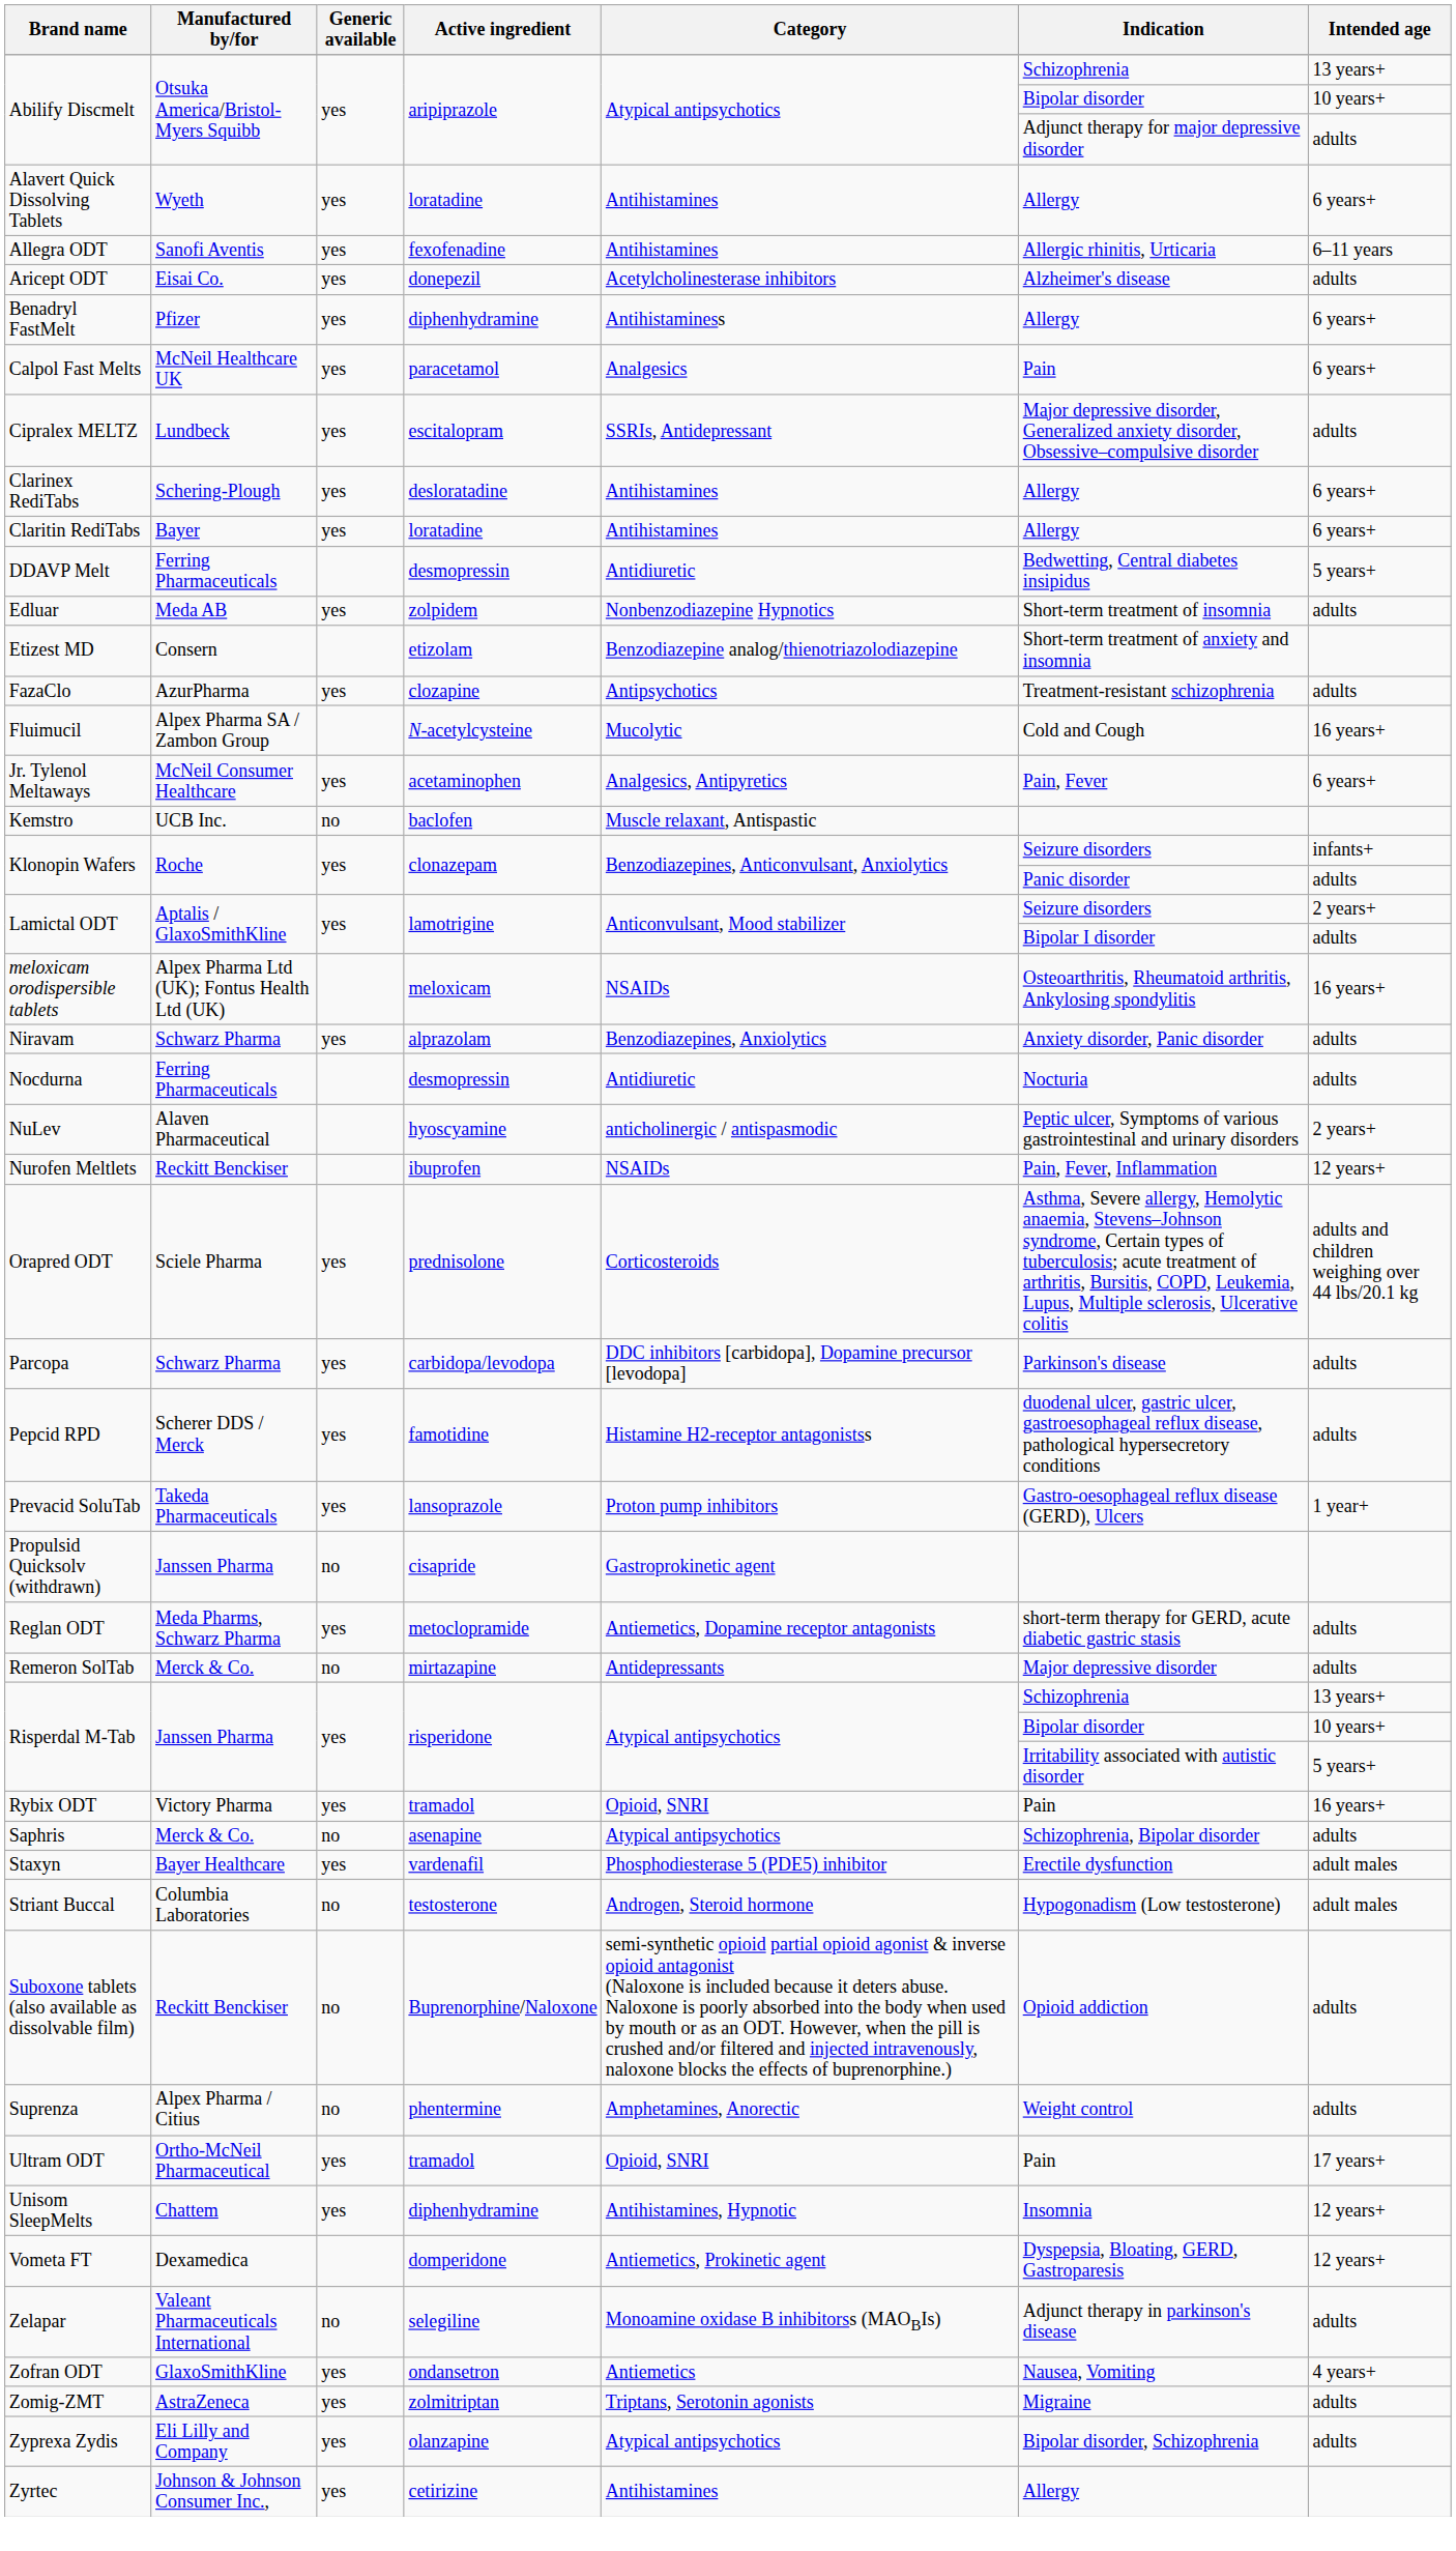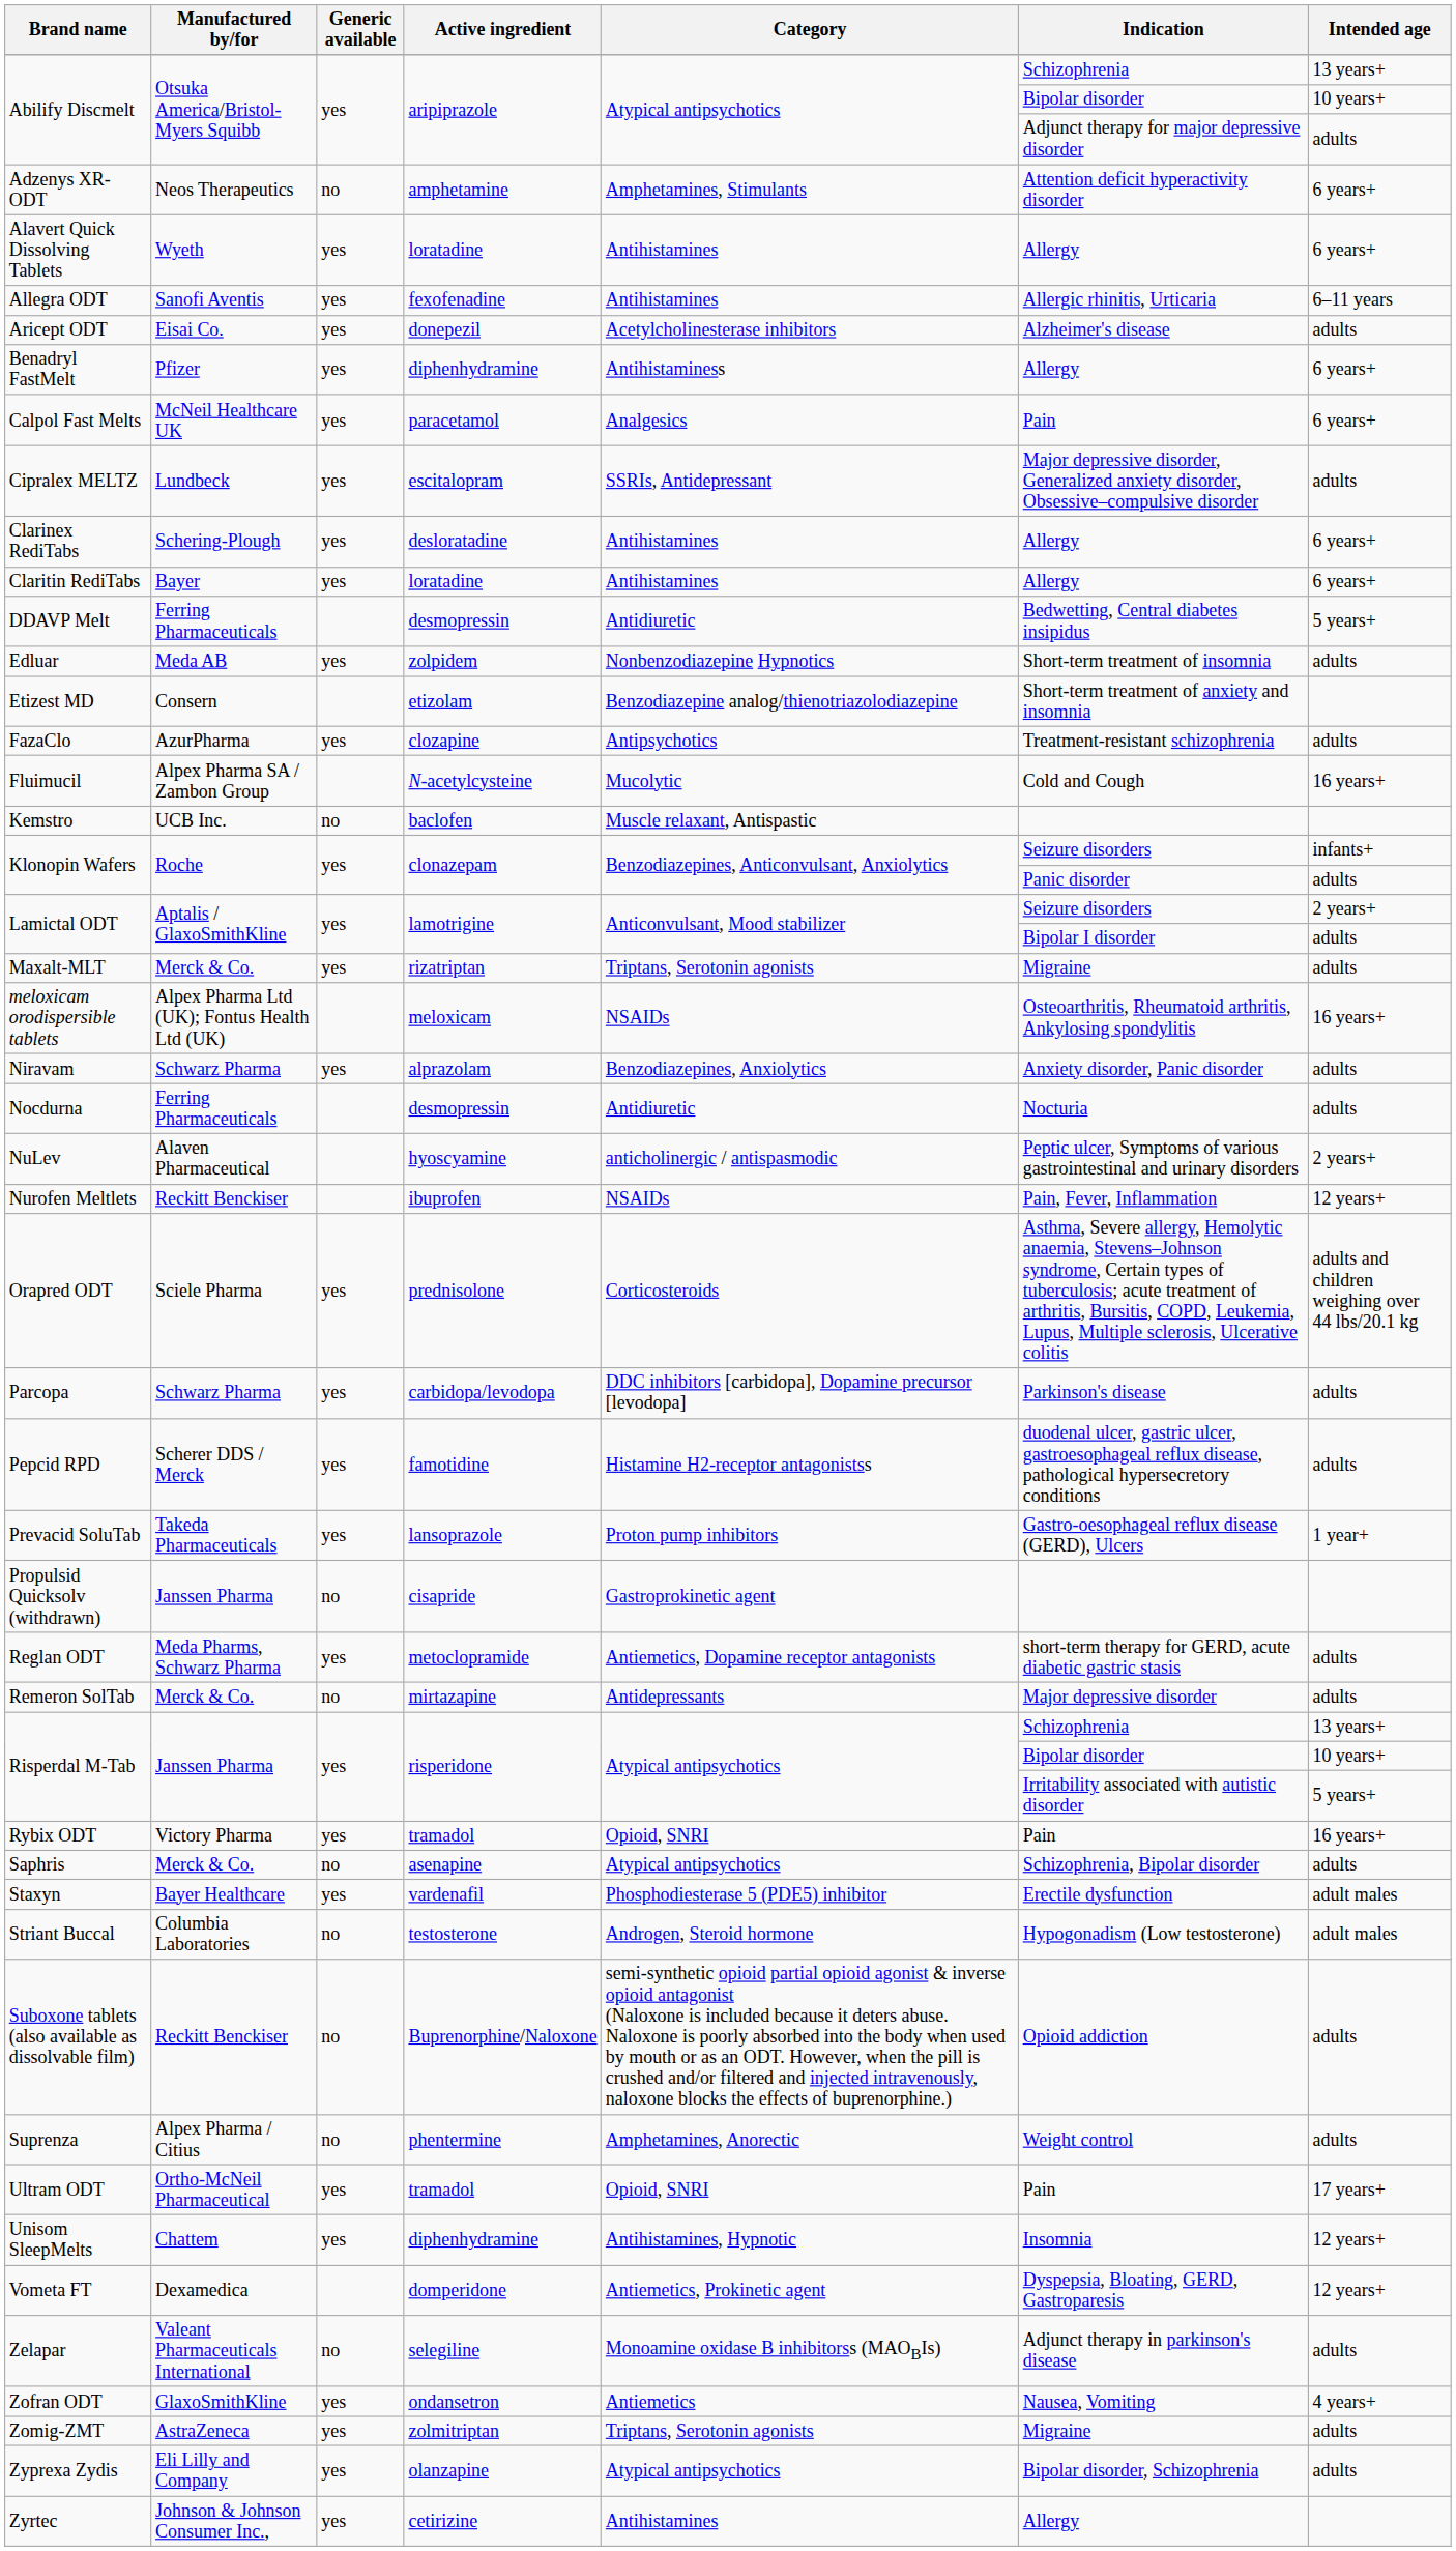+ row: Adzenys XR-ODT | Neos Therapeutics | no | amphetamine | Amphetamines, Stimulants | Attention deficit hyperactivity disorder | 6 years+
- row: Jr. Tylenol Meltaways | McNeil Consumer Healthcare | yes | acetaminophen | Analgesics, Antipyretics | Pain, Fever | 6 years+
+ row: Maxalt-MLT | Merck & Co. | yes | rizatriptan | Triptans, Serotonin agonists | Migraine | adults
